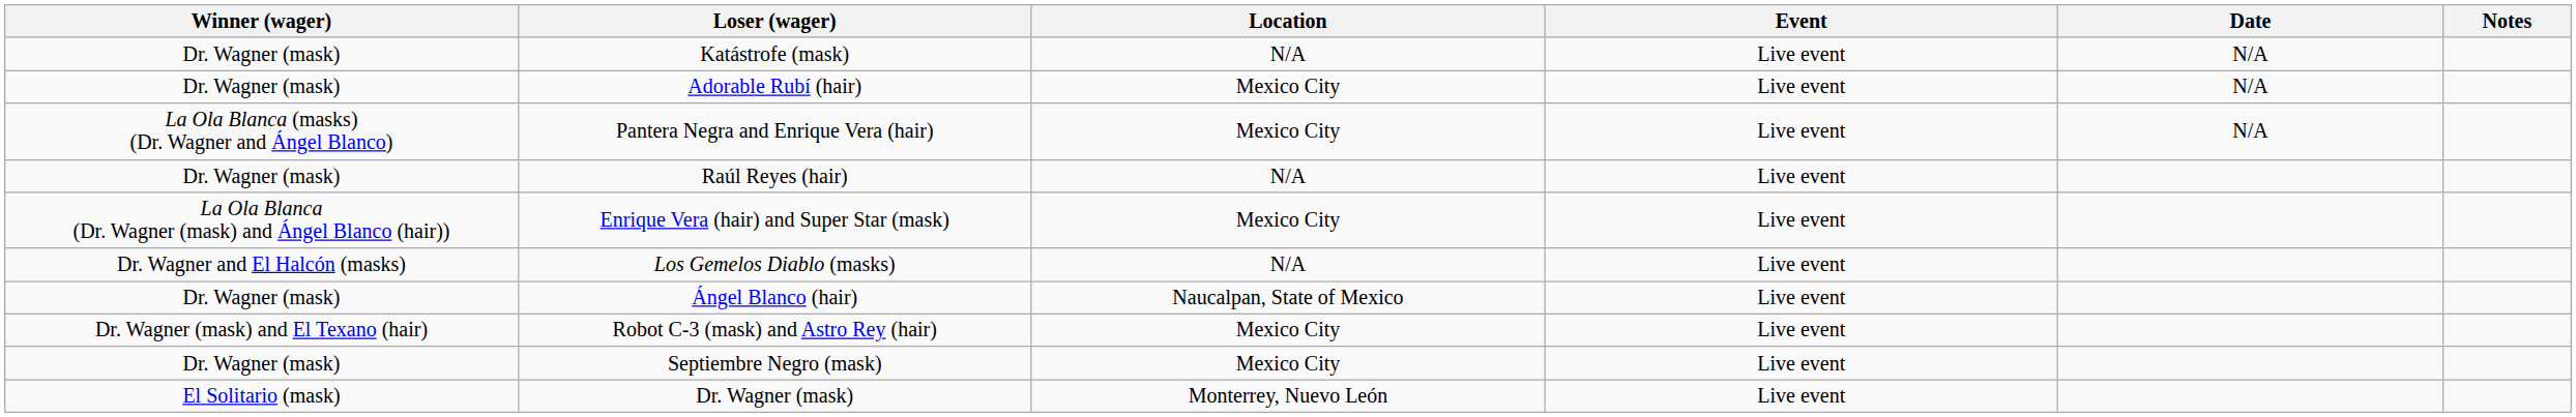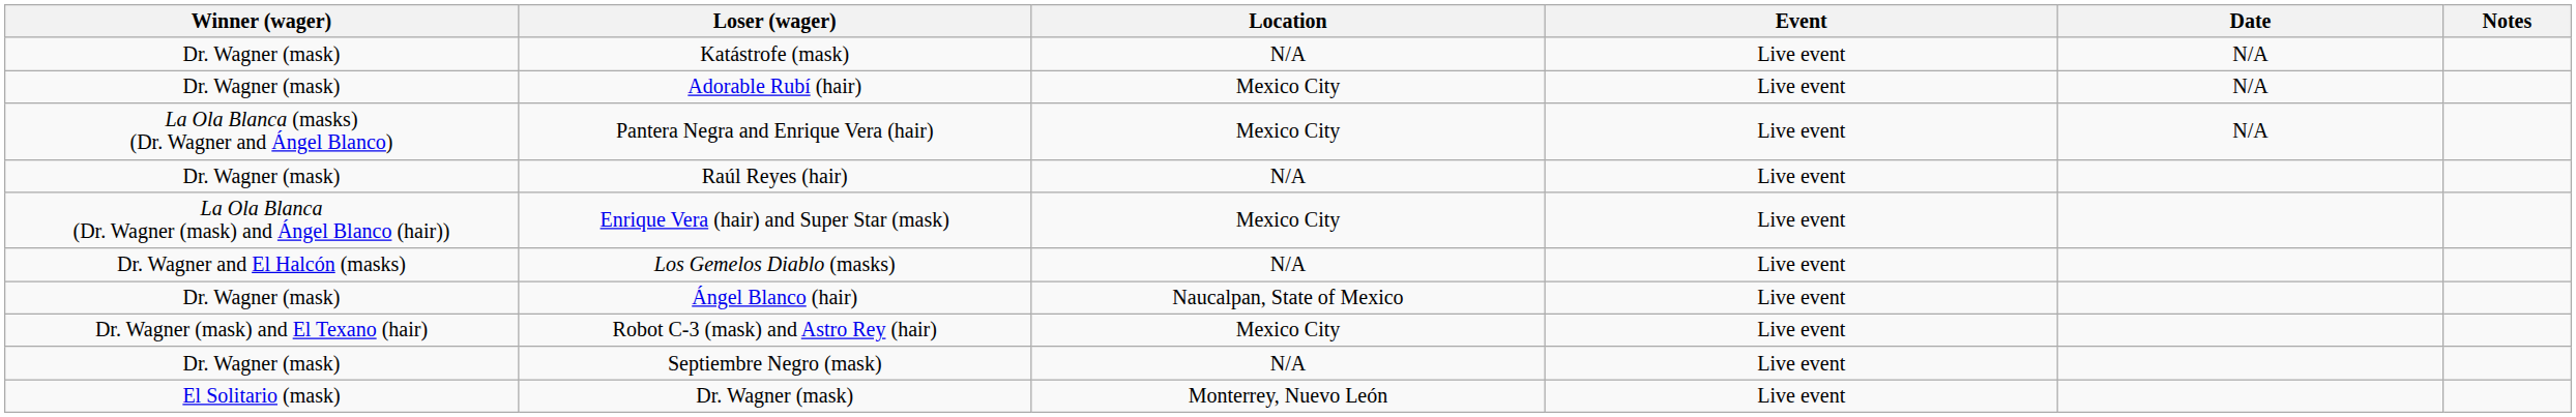Septiembre Negro (mask) | Location: Mexico City -> N/A
